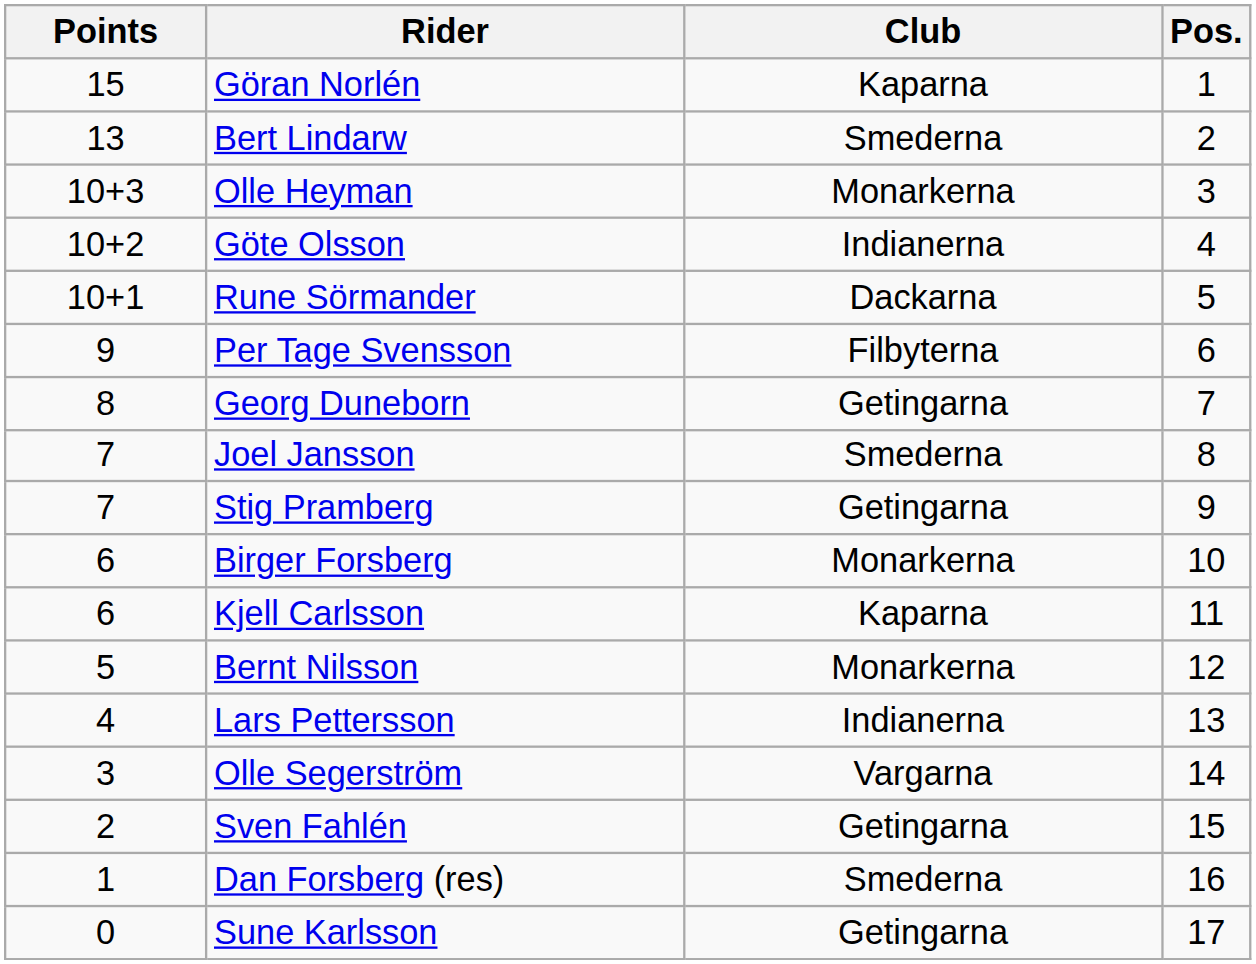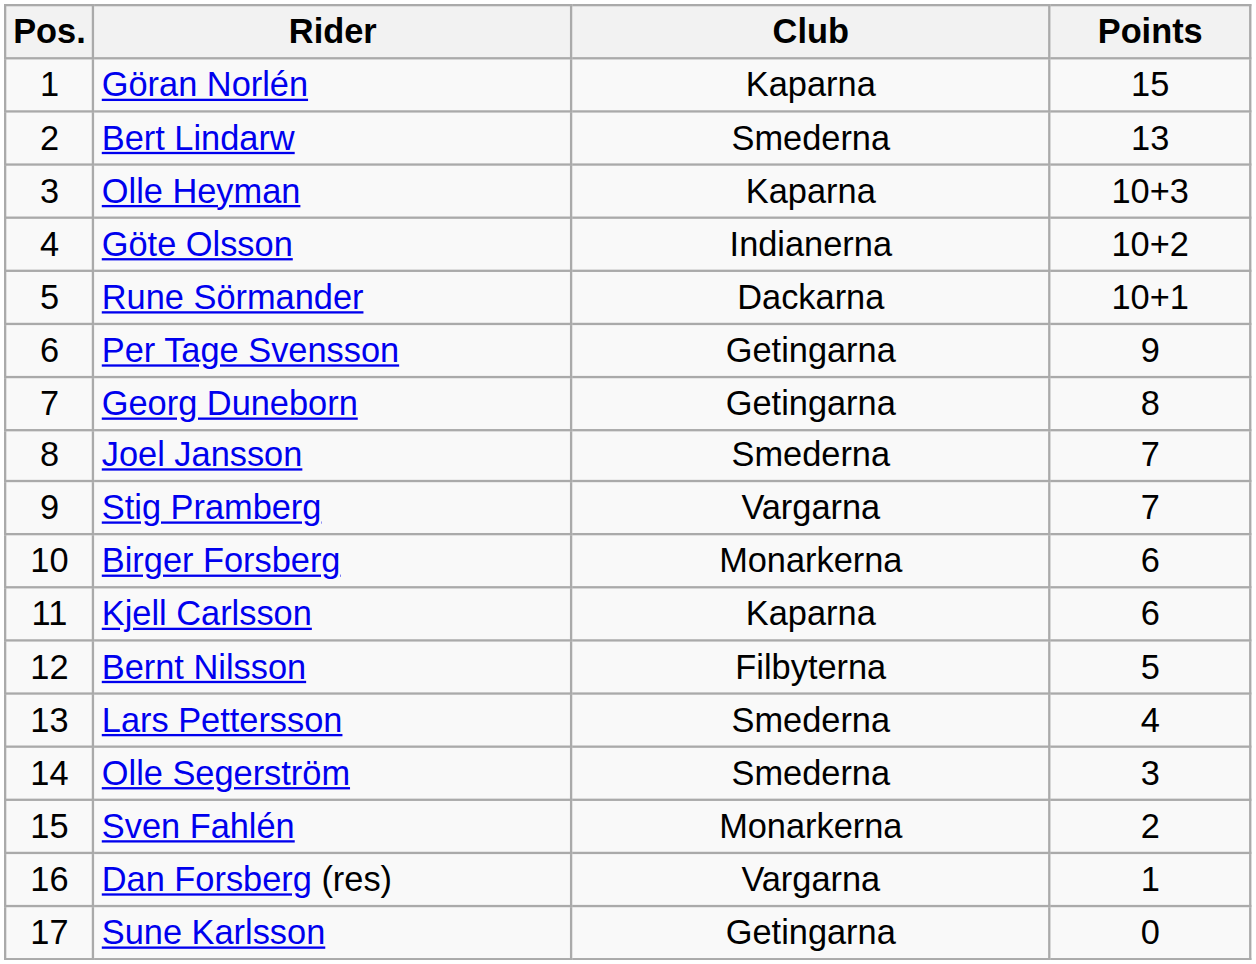columns swapped: Pos. <-> Points
Olle Heyman | Club: Monarkerna -> Kaparna
Per Tage Svensson | Club: Filbyterna -> Getingarna
Stig Pramberg | Club: Getingarna -> Vargarna
Bernt Nilsson | Club: Monarkerna -> Filbyterna
Lars Pettersson | Club: Indianerna -> Smederna
Olle Segerström | Club: Vargarna -> Smederna
Sven Fahlén | Club: Getingarna -> Monarkerna
Dan Forsberg (res) | Club: Smederna -> Vargarna
